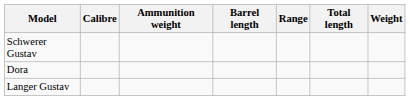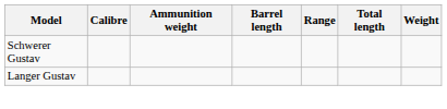- row: Dora
